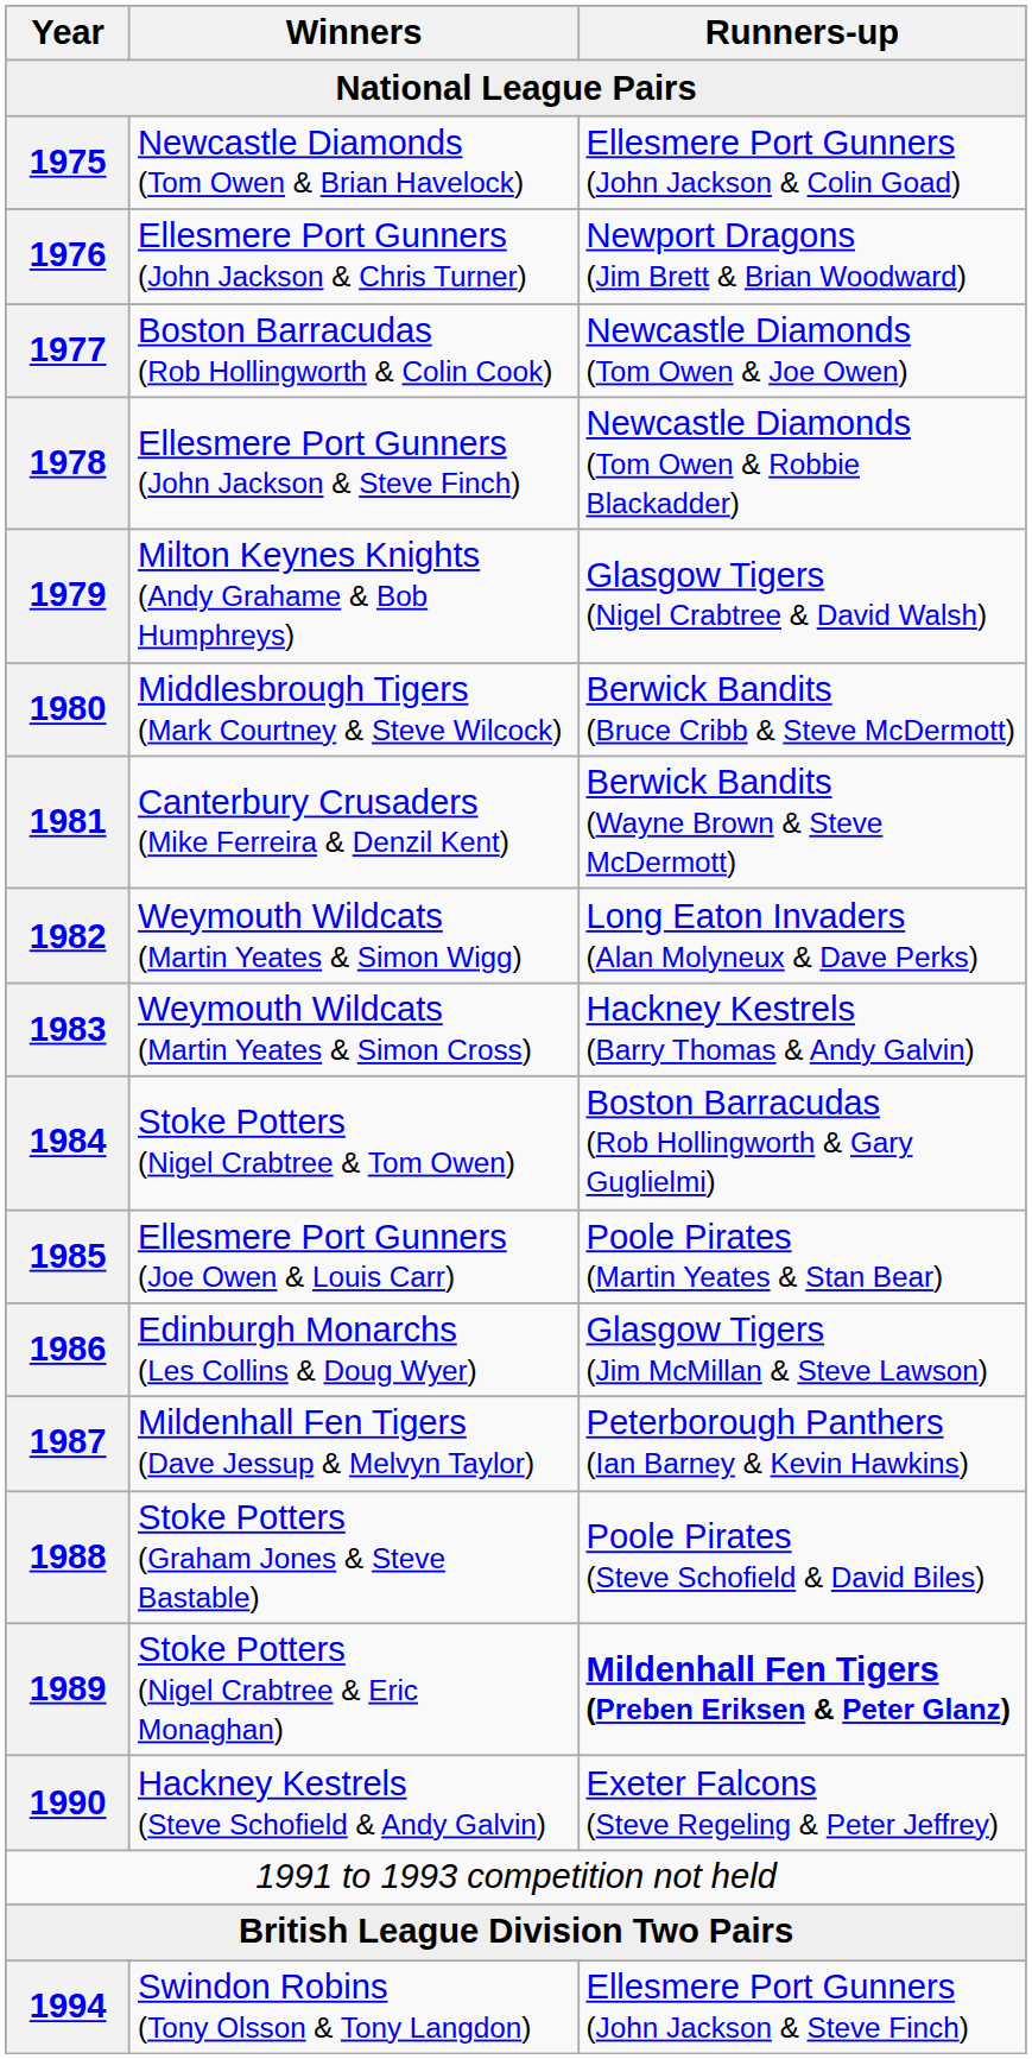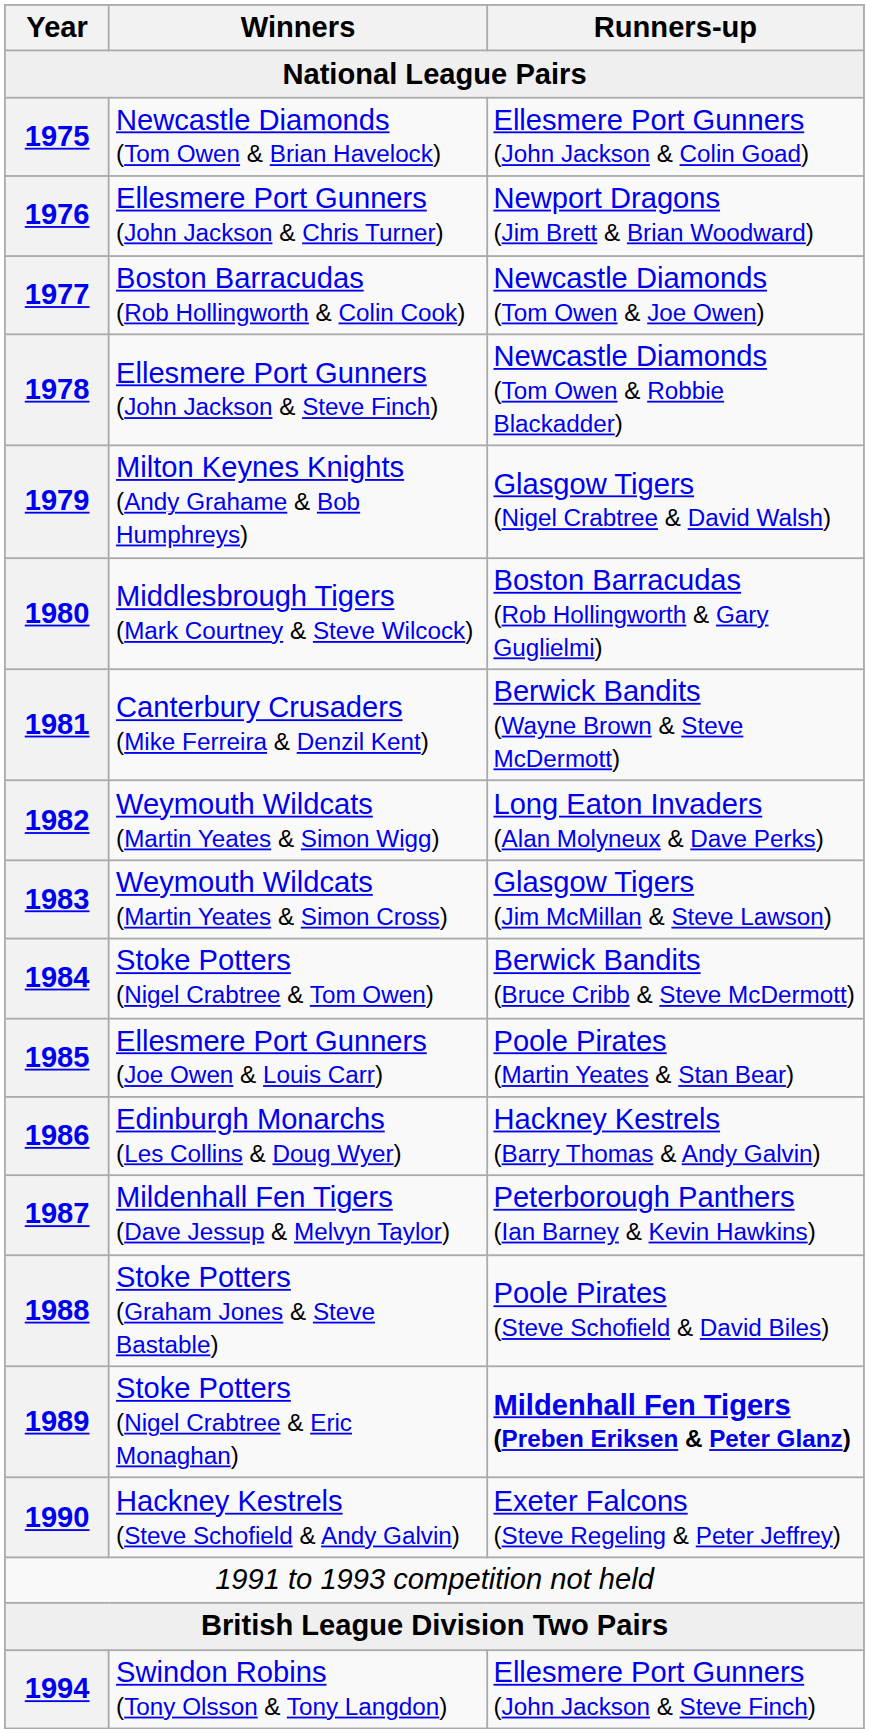Middlesbrough Tigers (Mark Courtney & Steve Wilcock) | Runners-up: Berwick Bandits (Bruce Cribb & Steve McDermott) -> Boston Barracudas (Rob Hollingworth & Gary Guglielmi)
Weymouth Wildcats (Martin Yeates & Simon Cross) | Runners-up: Hackney Kestrels (Barry Thomas & Andy Galvin) -> Glasgow Tigers (Jim McMillan & Steve Lawson)
Stoke Potters (Nigel Crabtree & Tom Owen) | Runners-up: Boston Barracudas (Rob Hollingworth & Gary Guglielmi) -> Berwick Bandits (Bruce Cribb & Steve McDermott)
Edinburgh Monarchs (Les Collins & Doug Wyer) | Runners-up: Glasgow Tigers (Jim McMillan & Steve Lawson) -> Hackney Kestrels (Barry Thomas & Andy Galvin)
